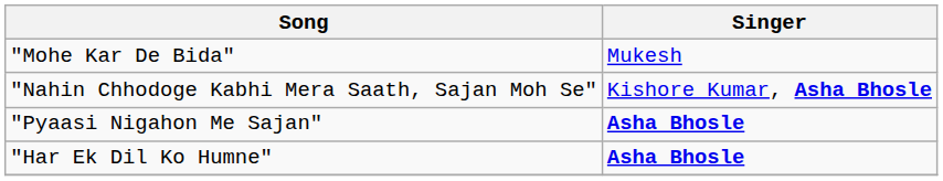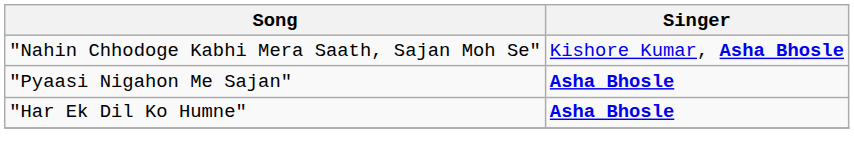- row: "Mohe Kar De Bida" | Mukesh
